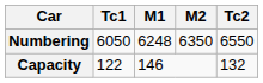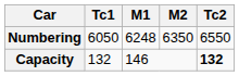Capacity | Tc1: 122 -> 132
Capacity | Tc2: normal -> bold
